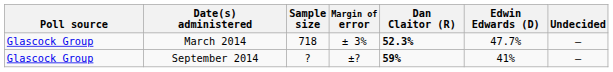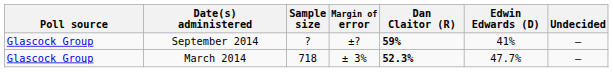rows swapped: September 2014 <-> March 2014
